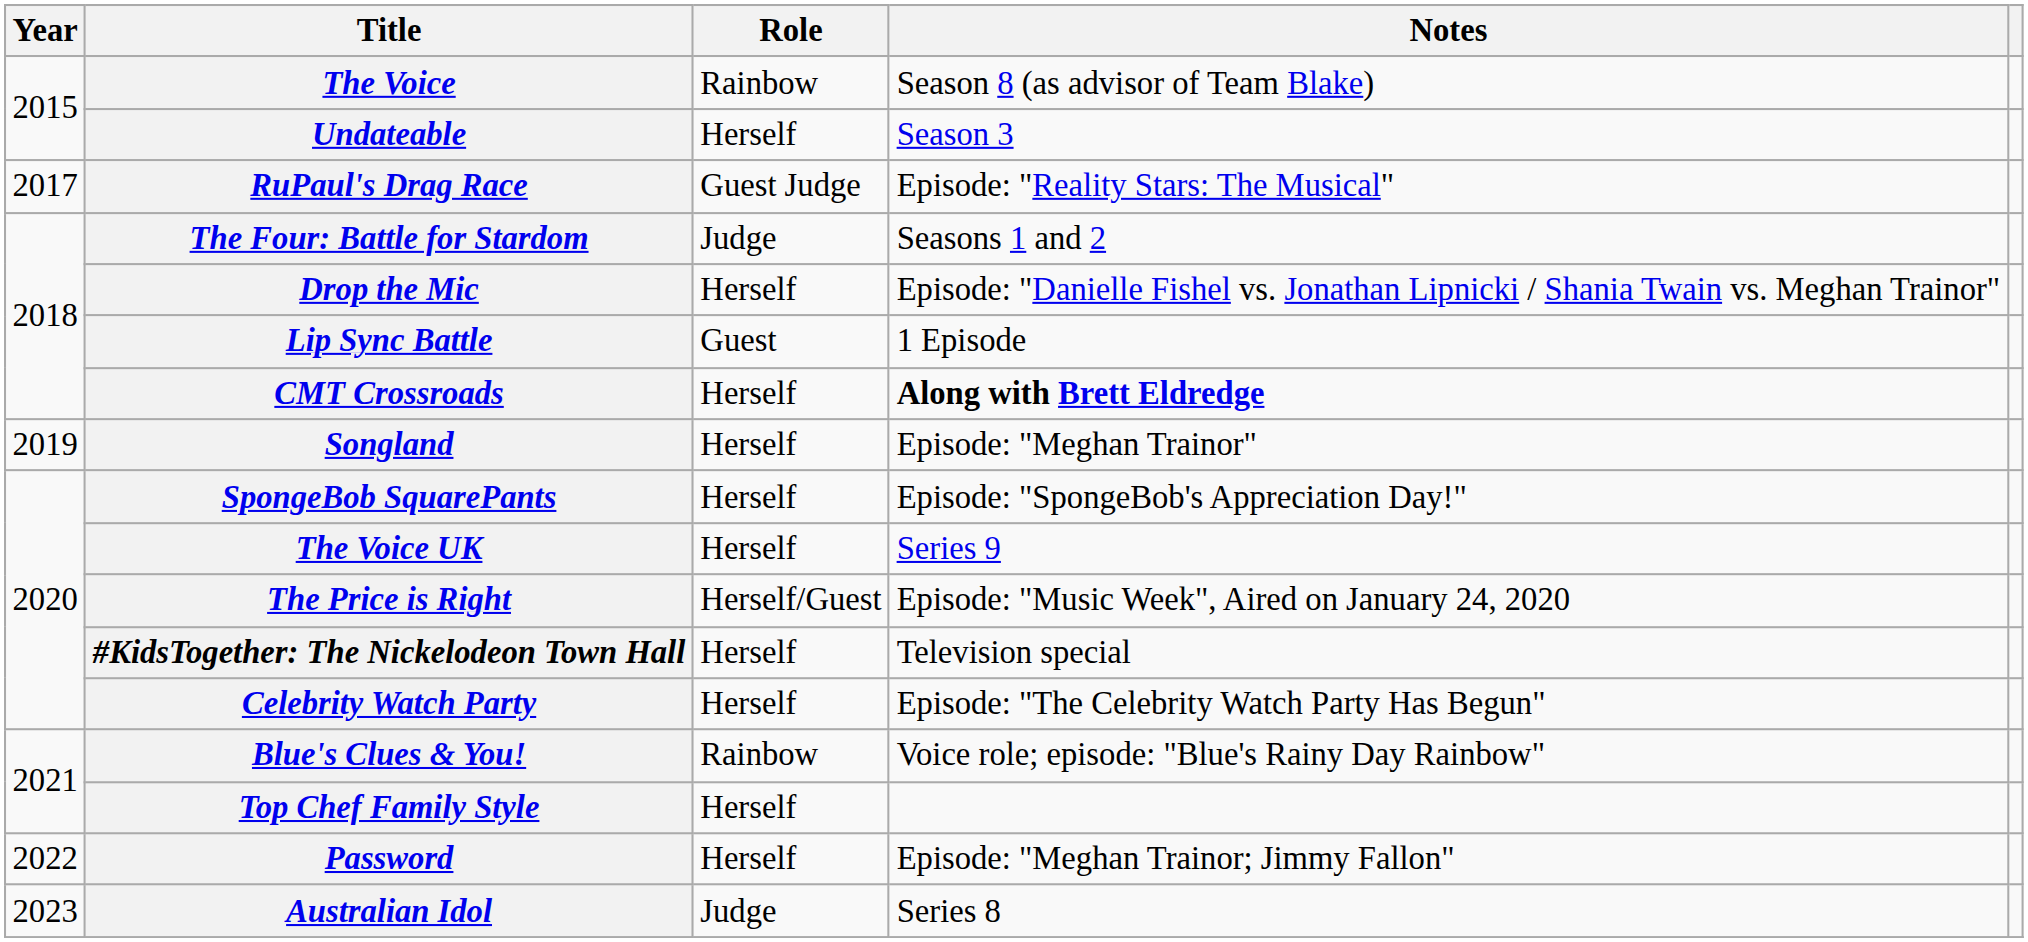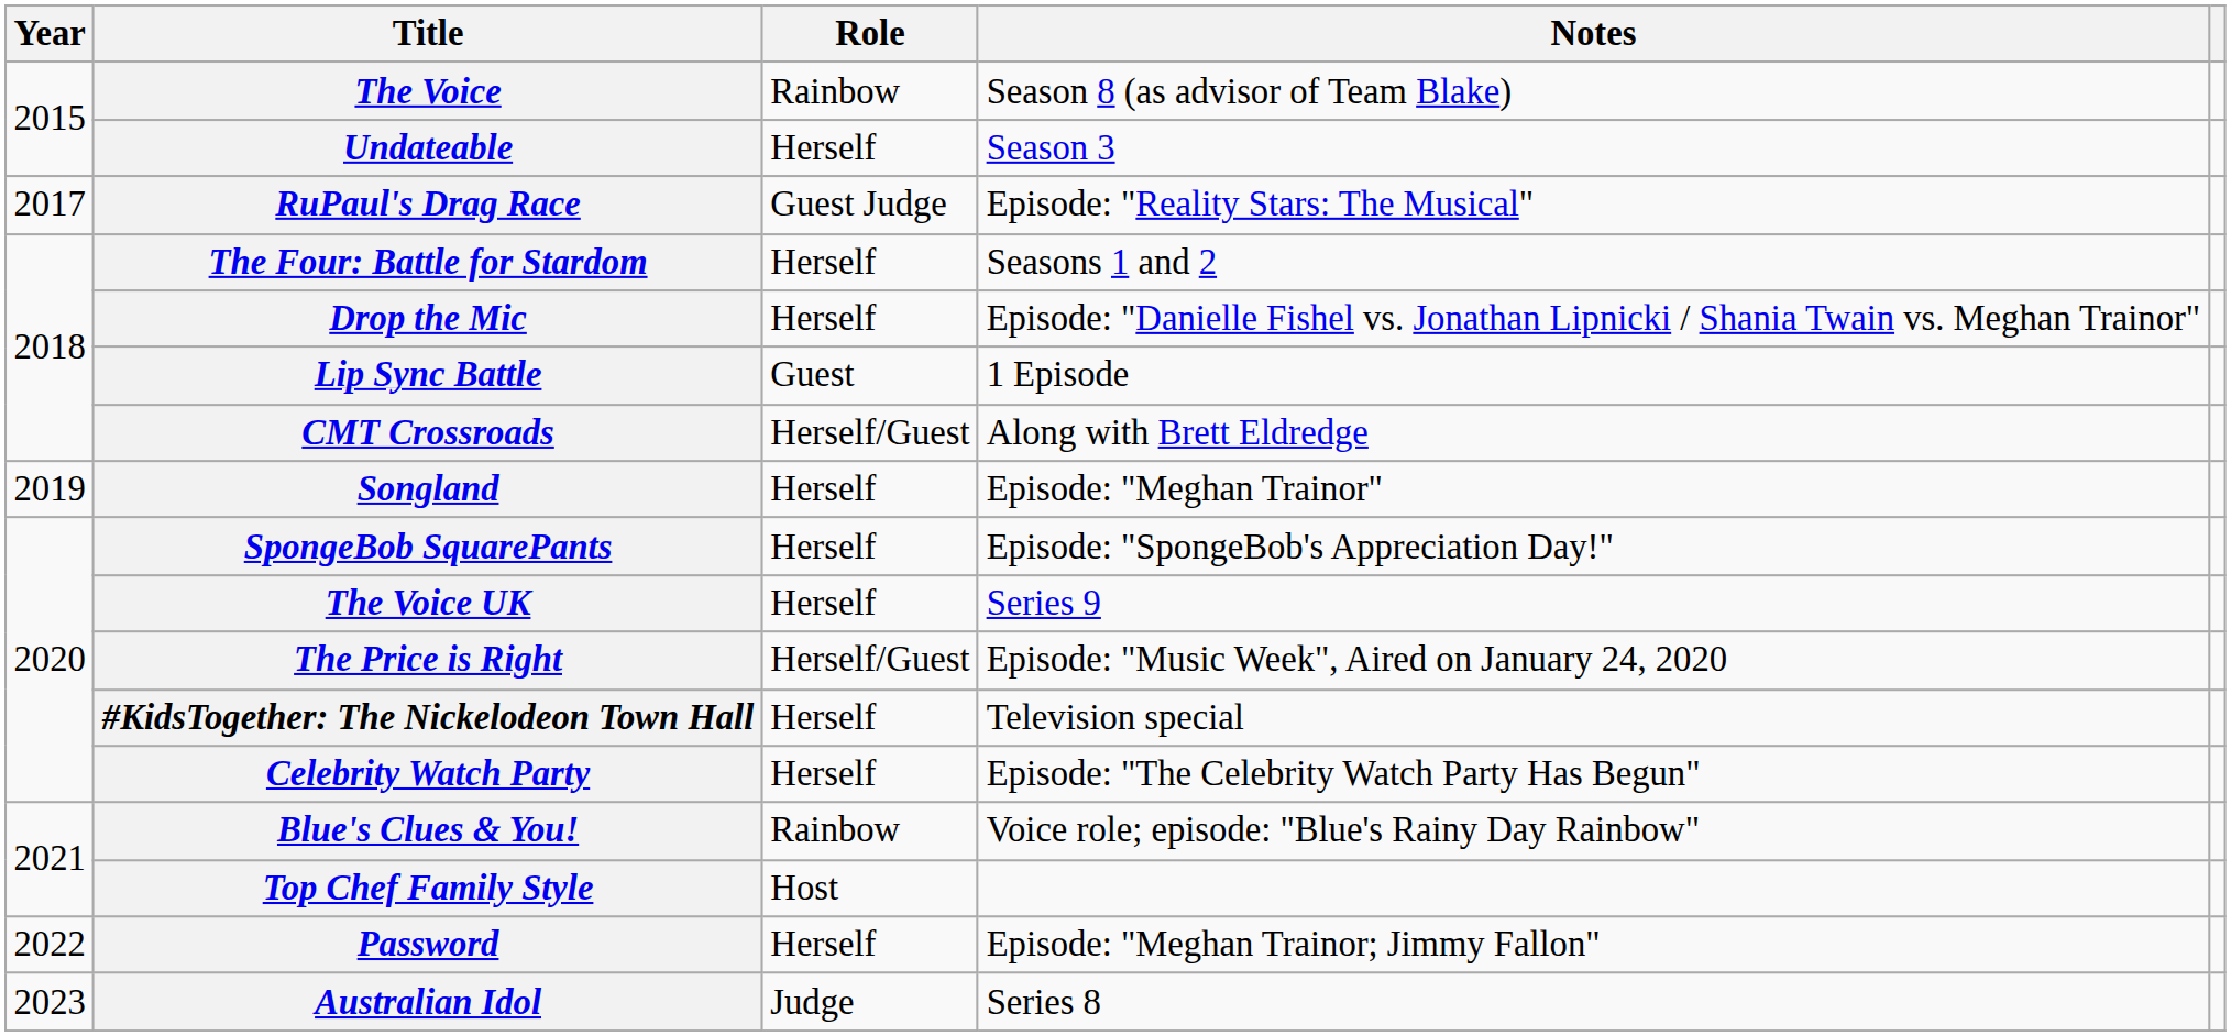The Four: Battle for Stardom | Role: Judge -> Herself
CMT Crossroads | Role: Herself -> Herself/Guest
CMT Crossroads | Notes: bold -> normal
Top Chef Family Style | Role: Herself -> Host
